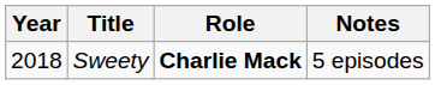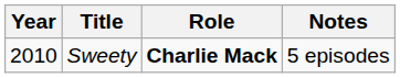Sweety | Year: 2018 -> 2010
